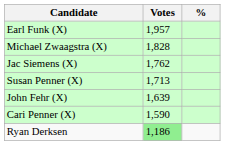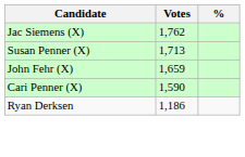- row: Earl Funk (X) | 1,957
- row: Michael Zwaagstra (X) | 1,828
John Fehr (X) | Votes: 1,639 -> 1,659
Ryan Derksen | Votes: lightgreen background -> no background
